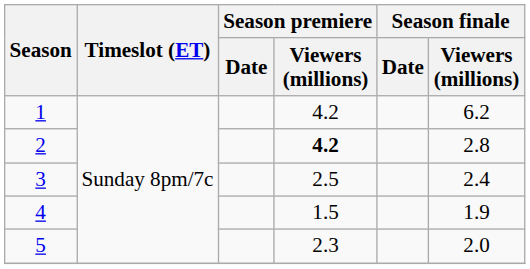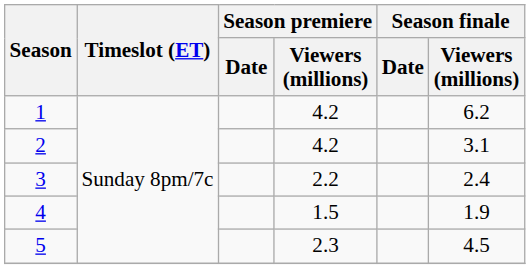2 | Season premiere / Viewers (millions): bold -> normal
2 | Season finale / Viewers (millions): 2.8 -> 3.1
3 | Season premiere / Viewers (millions): 2.5 -> 2.2
5 | Season finale / Viewers (millions): 2.0 -> 4.5
